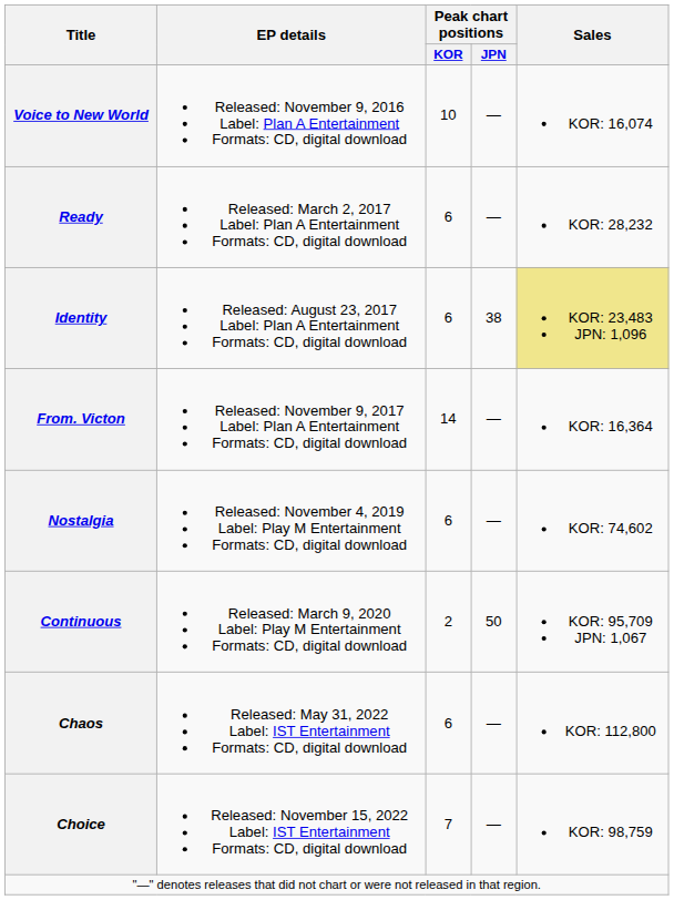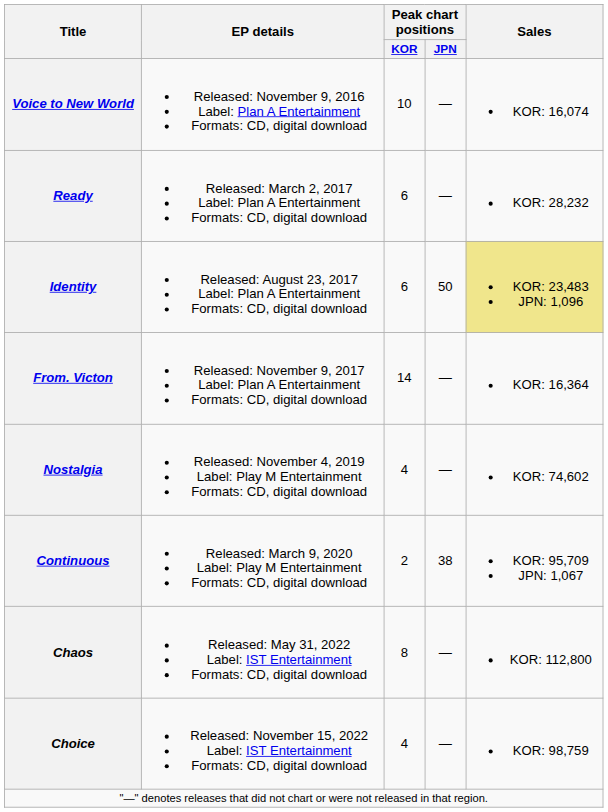Identity | Peak chart positions / JPN: 38 -> 50
Nostalgia | Peak chart positions / KOR: 6 -> 4
Continuous | Peak chart positions / JPN: 50 -> 38
Chaos | Peak chart positions / KOR: 6 -> 8
Choice | Peak chart positions / KOR: 7 -> 4
